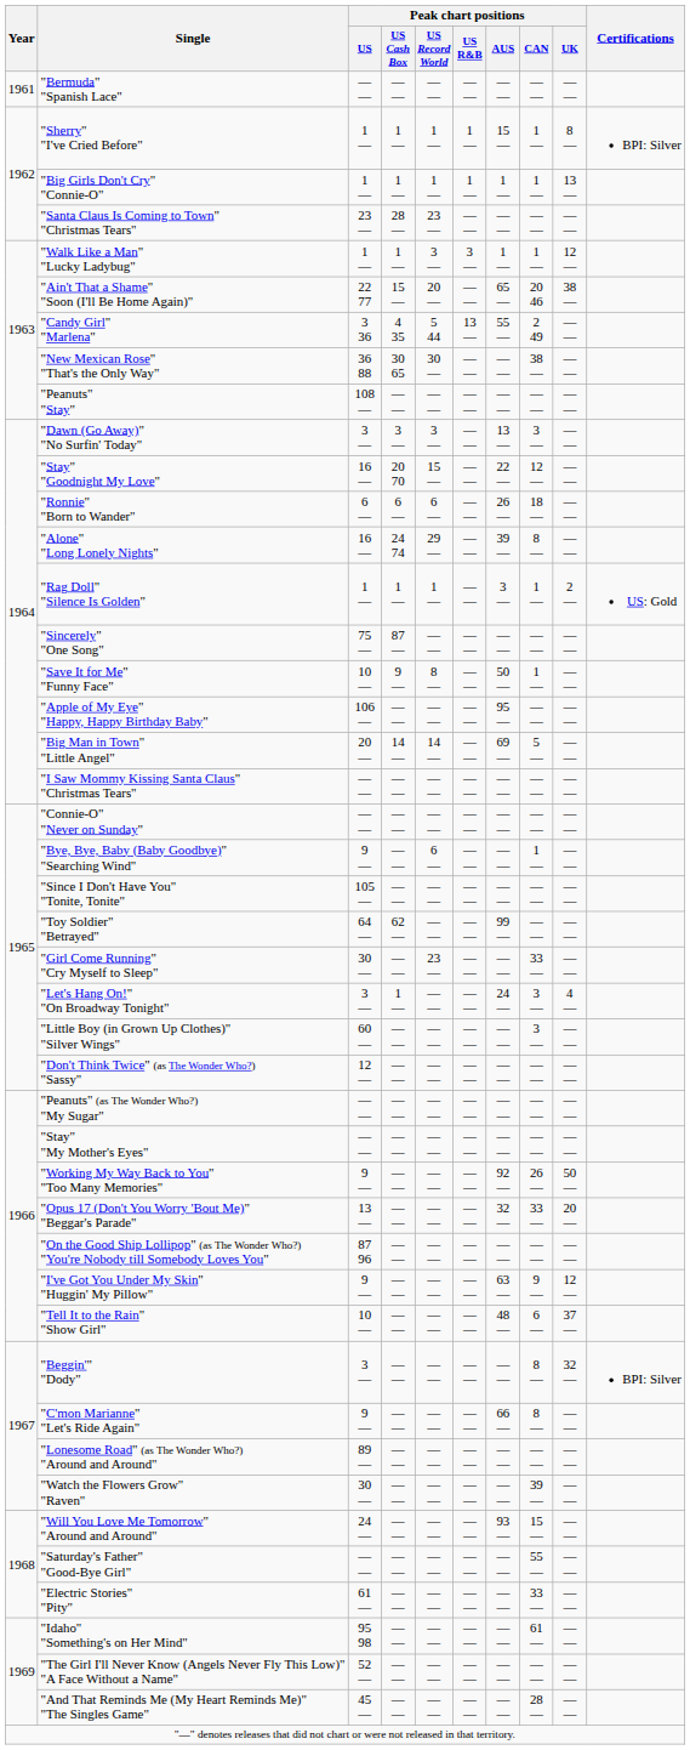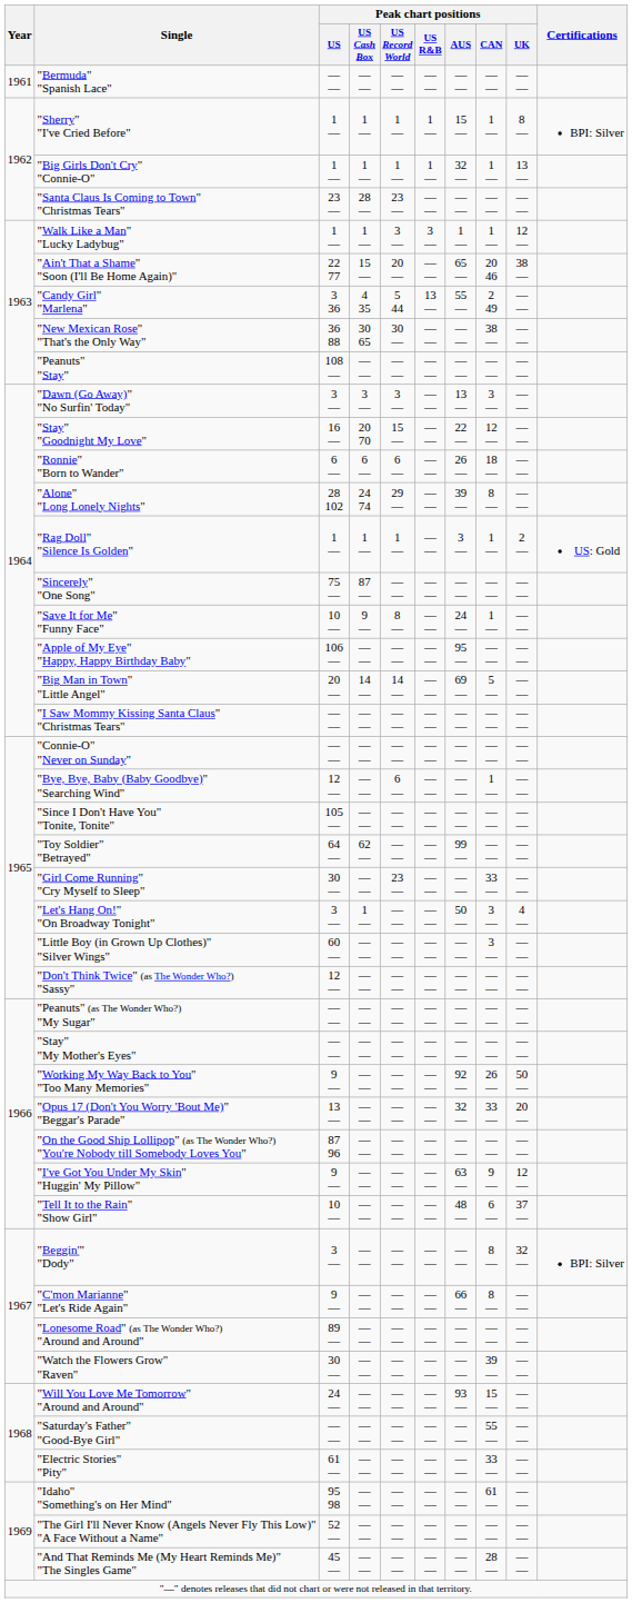"Big Girls Don't Cry" "Connie-O" | Peak chart positions / AUS: 1 — -> 32 —
"Alone" "Long Lonely Nights" | Peak chart positions / US: 16 — -> 28 102
"Save It for Me" "Funny Face" | Peak chart positions / AUS: 50 — -> 24 —
"Bye, Bye, Baby (Baby Goodbye)" "Searching Wind" | Peak chart positions / US: 9 — -> 12 —
"Let's Hang On!" "On Broadway Tonight" | Peak chart positions / AUS: 24 — -> 50 —
